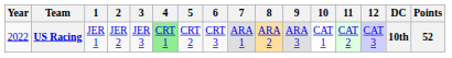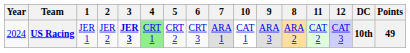columns swapped: 8 <-> 10
US Racing | Year: 2022 -> 2024
US Racing | 3: normal -> bold
US Racing | Points: 52 -> 49
